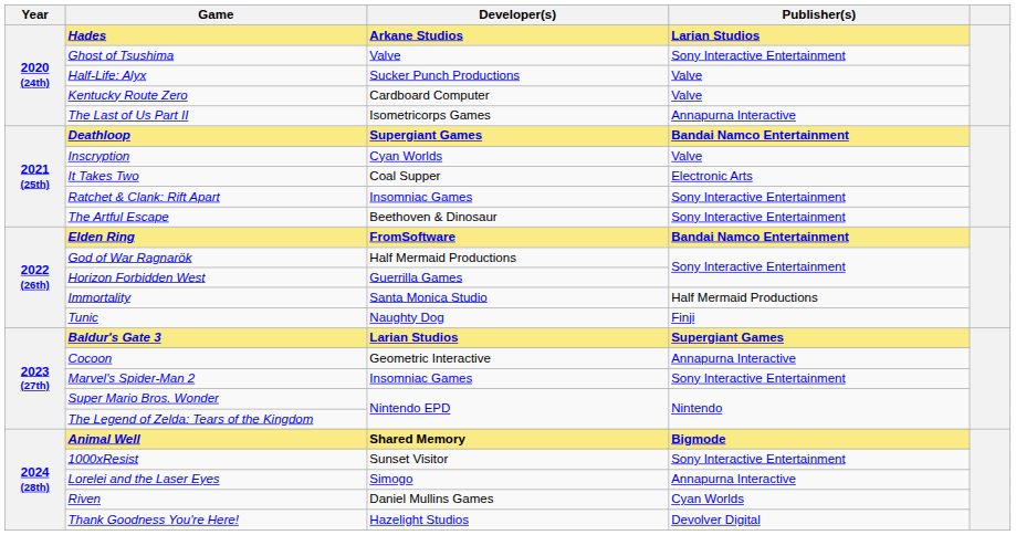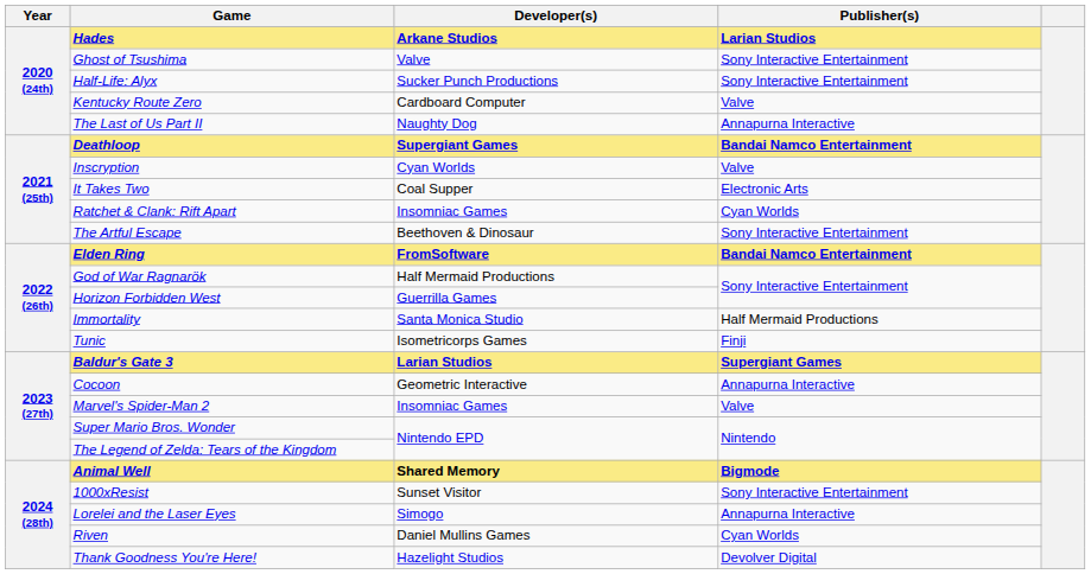Half-Life: Alyx | Publisher(s): Valve -> Sony Interactive Entertainment
The Last of Us Part II | Developer(s): Isometricorps Games -> Naughty Dog
Ratchet & Clank: Rift Apart | Publisher(s): Sony Interactive Entertainment -> Cyan Worlds
Tunic | Developer(s): Naughty Dog -> Isometricorps Games
Marvel's Spider-Man 2 | Publisher(s): Sony Interactive Entertainment -> Valve
